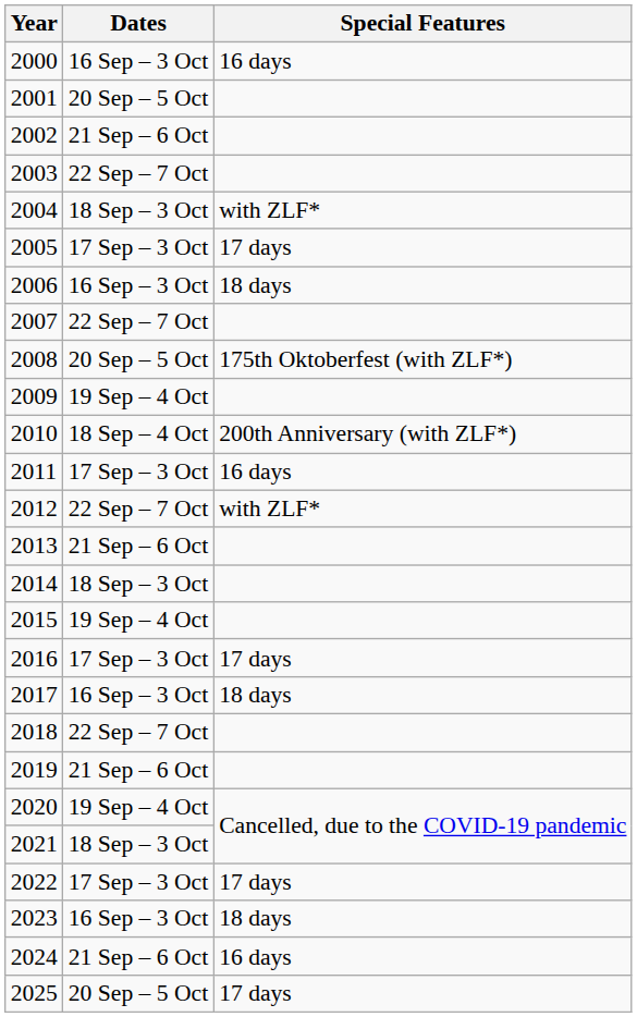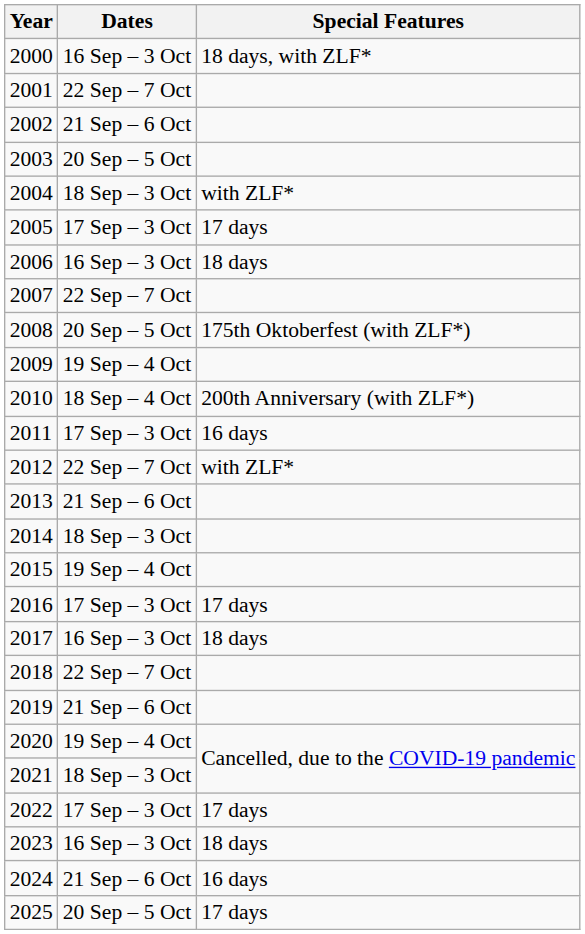2000 | Special Features: 16 days -> 18 days, with ZLF*
2001 | Dates: 20 Sep – 5 Oct -> 22 Sep – 7 Oct
2003 | Dates: 22 Sep – 7 Oct -> 20 Sep – 5 Oct
